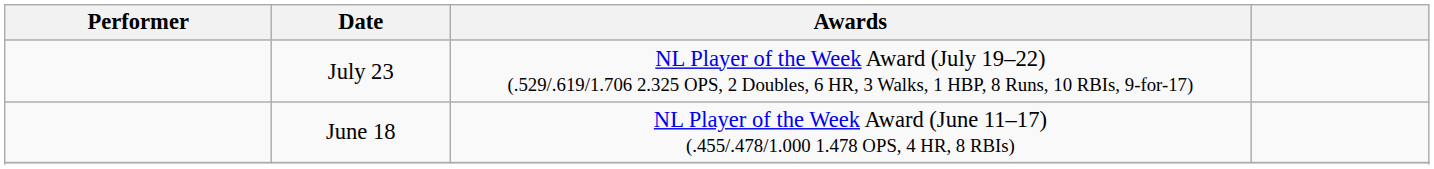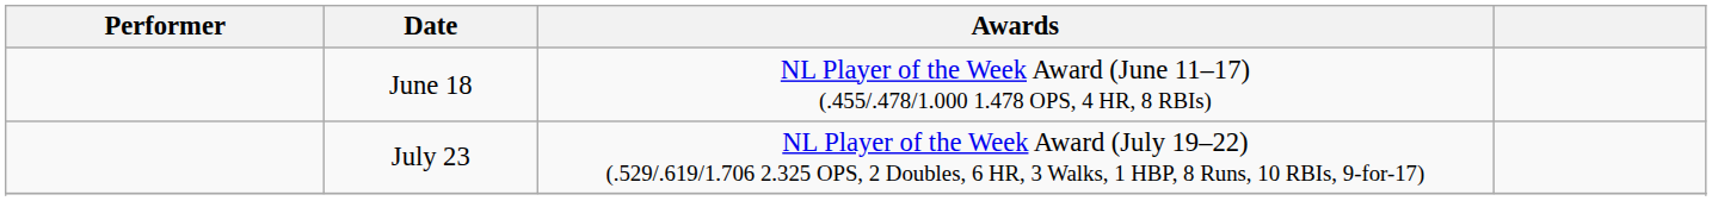rows swapped: June 18 <-> July 23
